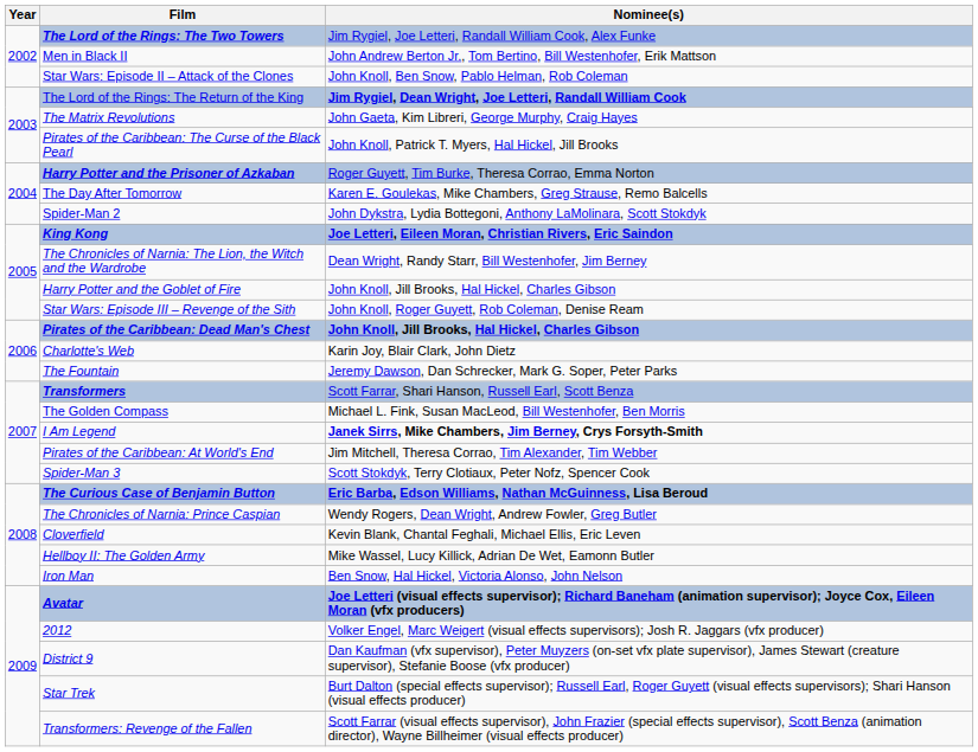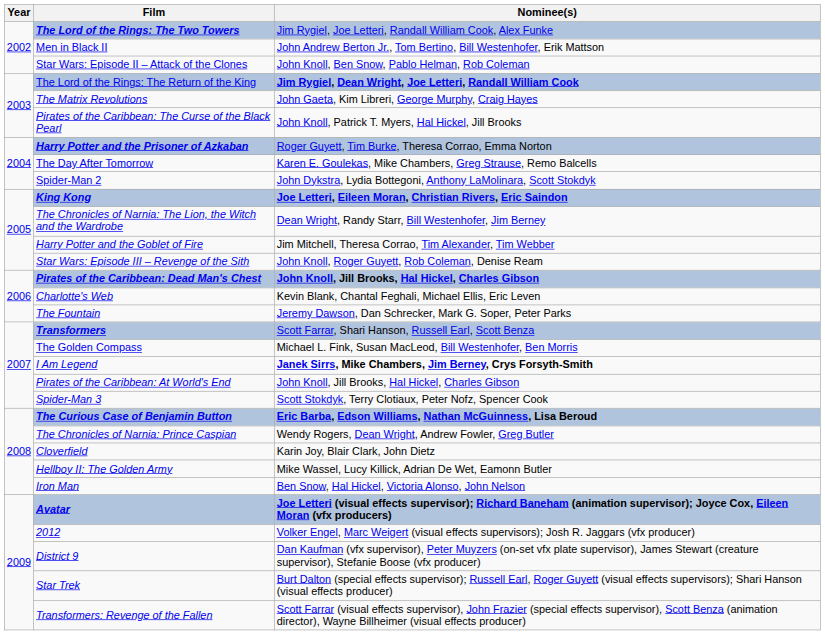Harry Potter and the Goblet of Fire | Nominee(s): John Knoll, Jill Brooks, Hal Hickel, Charles Gibson -> Jim Mitchell, Theresa Corrao, Tim Alexander, Tim Webber
Charlotte's Web | Nominee(s): Karin Joy, Blair Clark, John Dietz -> Kevin Blank, Chantal Feghali, Michael Ellis, Eric Leven
Pirates of the Caribbean: At World's End | Nominee(s): Jim Mitchell, Theresa Corrao, Tim Alexander, Tim Webber -> John Knoll, Jill Brooks, Hal Hickel, Charles Gibson
Cloverfield | Nominee(s): Kevin Blank, Chantal Feghali, Michael Ellis, Eric Leven -> Karin Joy, Blair Clark, John Dietz
